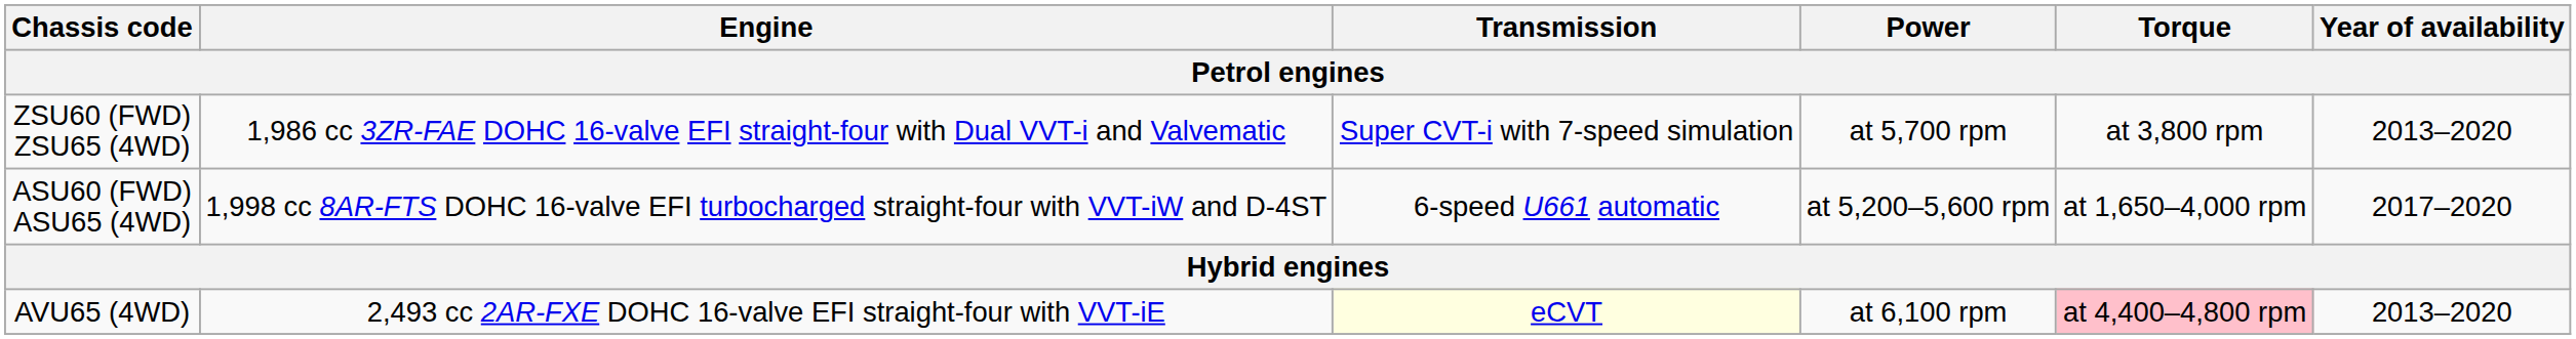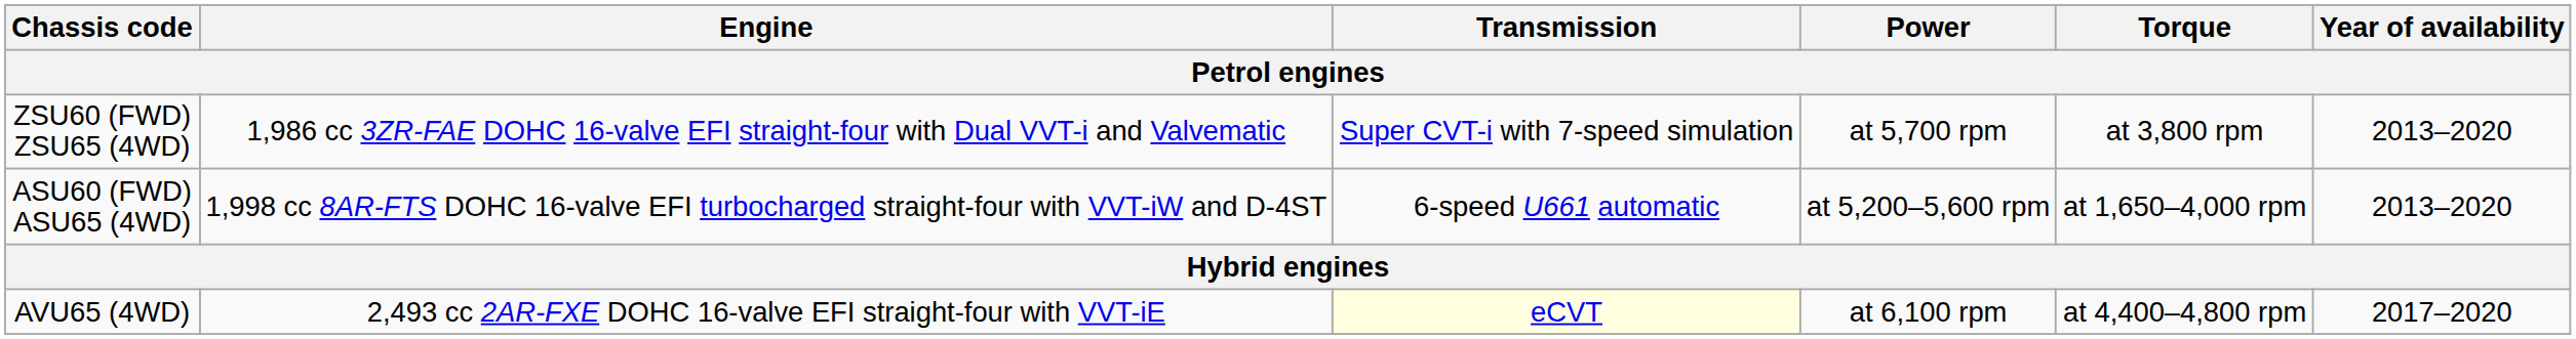ASU60 (FWD) ASU65 (4WD) | Year of availability: 2017–2020 -> 2013–2020
AVU65 (4WD) | Torque: pink background -> no background
AVU65 (4WD) | Year of availability: 2013–2020 -> 2017–2020
